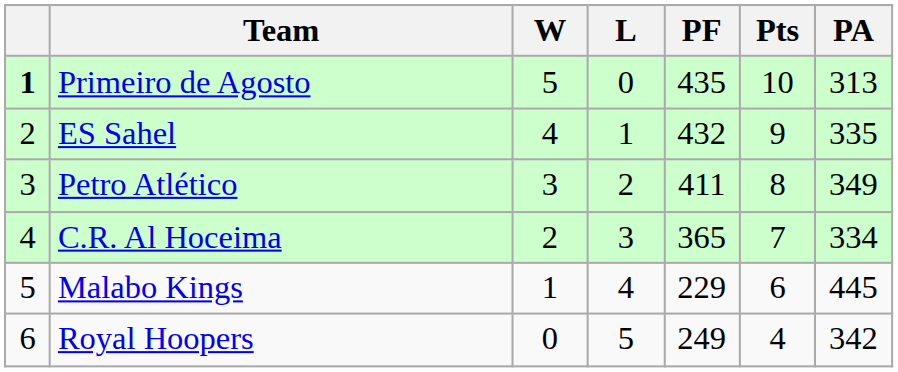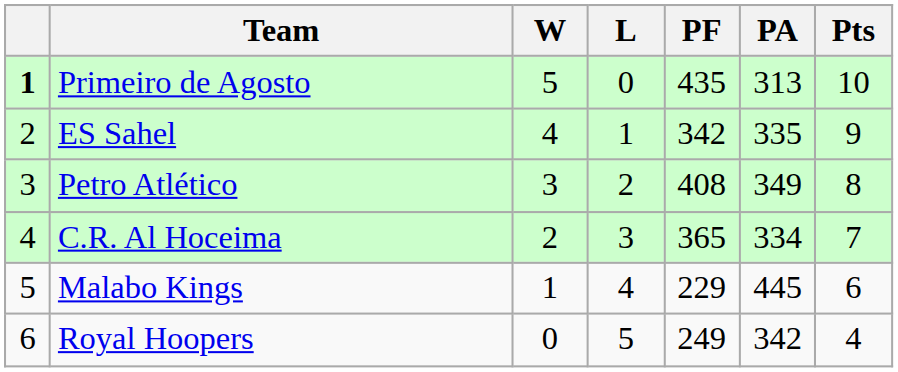columns swapped: PA <-> Pts
ES Sahel | PF: 432 -> 342
Petro Atlético | PF: 411 -> 408
